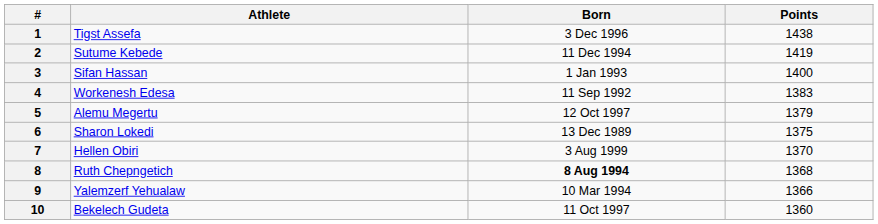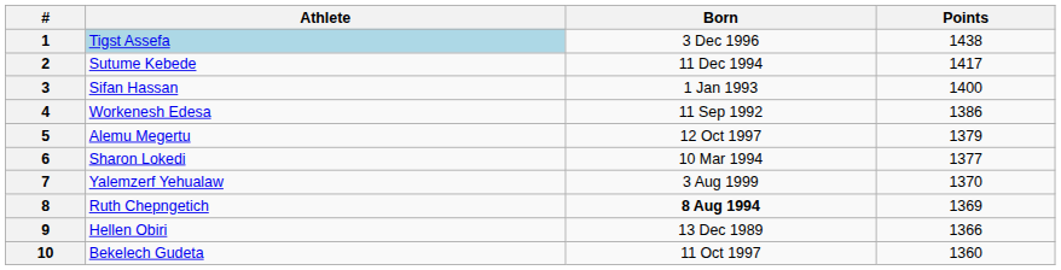1 | Athlete: no background -> lightblue background
2 | Points: 1419 -> 1417
4 | Points: 1383 -> 1386
6 | Born: 13 Dec 1989 -> 10 Mar 1994
6 | Points: 1375 -> 1377
7 | Athlete: Hellen Obiri -> Yalemzerf Yehualaw
8 | Points: 1368 -> 1369
9 | Athlete: Yalemzerf Yehualaw -> Hellen Obiri
9 | Born: 10 Mar 1994 -> 13 Dec 1989
